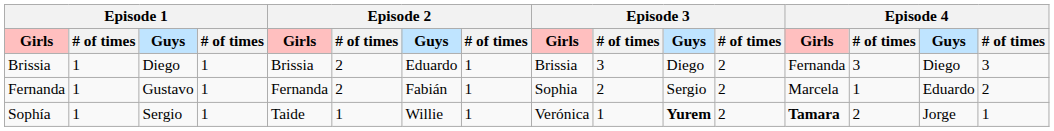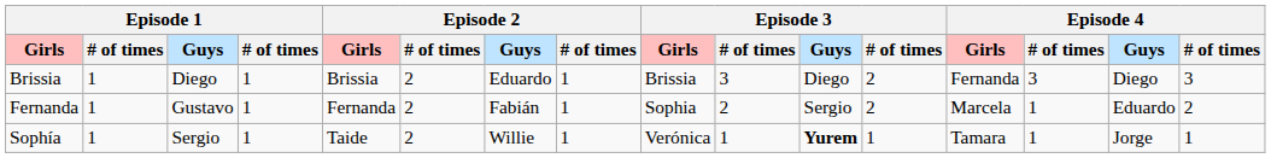Sophía | column 6: 1 -> 2
Sophía | column 12: 2 -> 1
Sophía | Episode 4 / Girls: bold -> normal
Sophía | column 14: 2 -> 1
